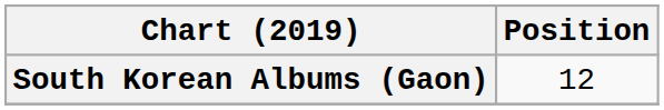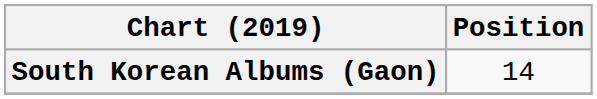South Korean Albums (Gaon) | Position: 12 -> 14
